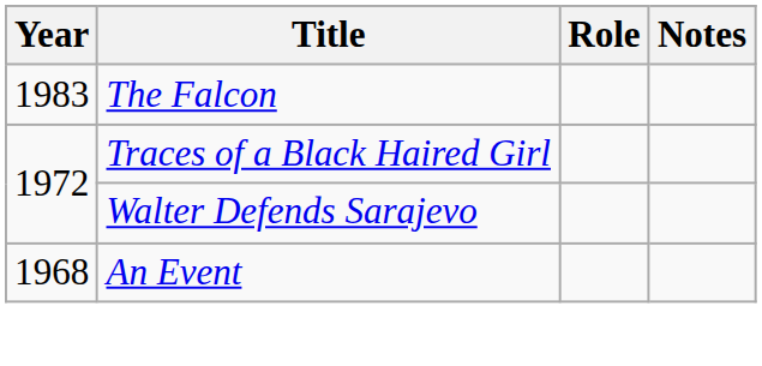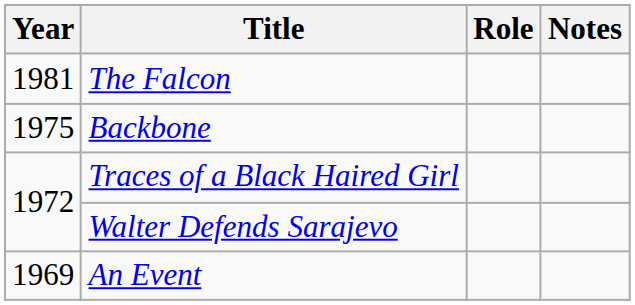The Falcon | Year: 1983 -> 1981
+ row: 1975 | Backbone
An Event | Year: 1968 -> 1969
